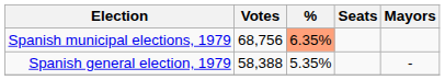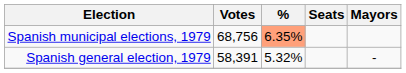Spanish general election, 1979 | Votes: 58,388 -> 58,391
Spanish general election, 1979 | %: 5.35% -> 5.32%
